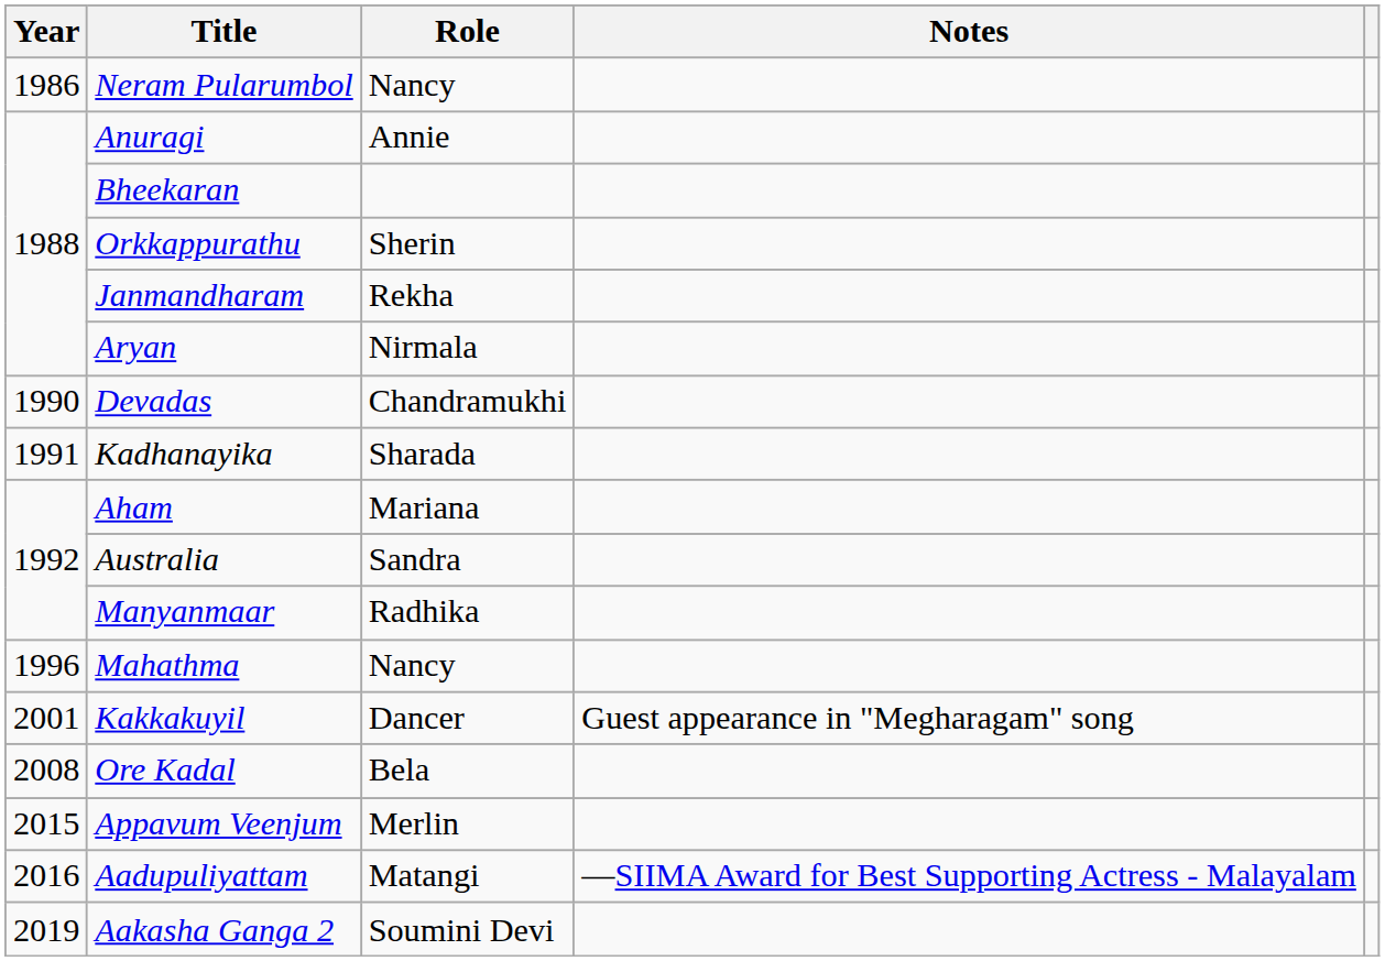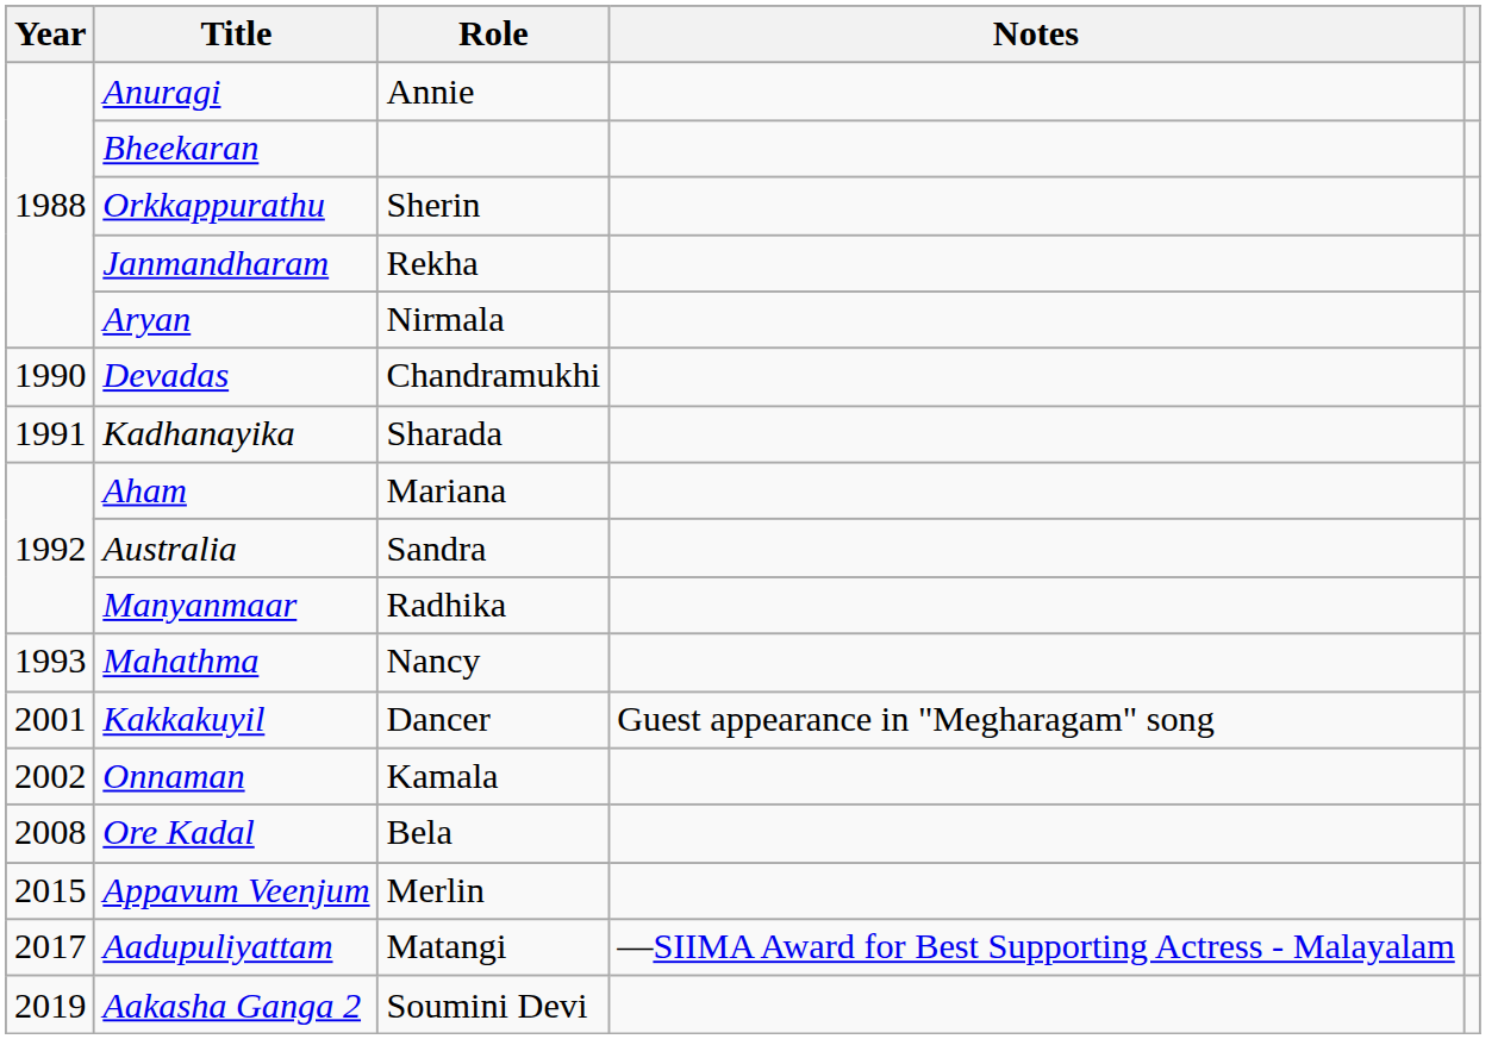- row: 1986 | Neram Pularumbol | Nancy
Mahathma | Year: 1996 -> 1993
+ row: 2002 | Onnaman | Kamala
Aadupuliyattam | Year: 2016 -> 2017
